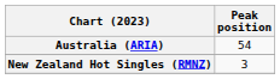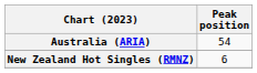New Zealand Hot Singles (RMNZ) | Peak position: 3 -> 6
